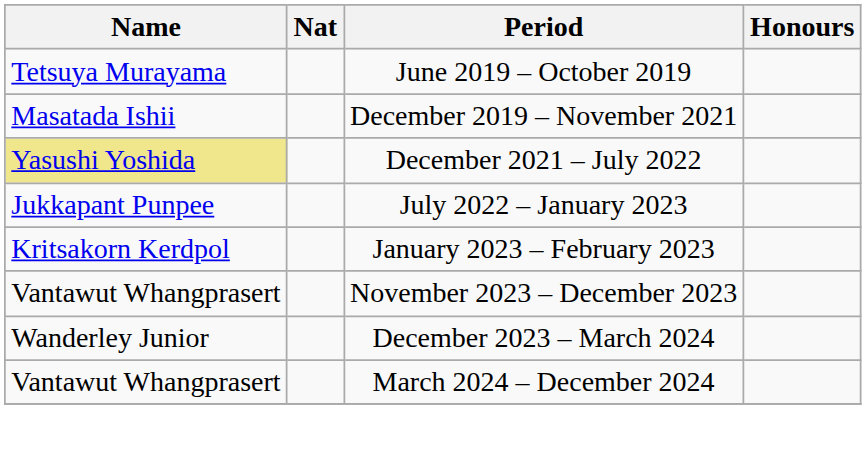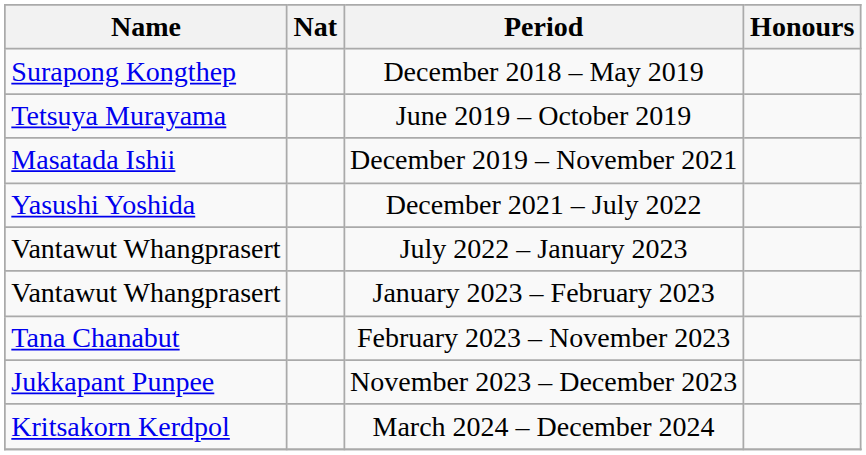+ row: Surapong Kongthep | December 2018 – May 2019
December 2021 – July 2022 | Name: khaki background -> no background
July 2022 – January 2023 | Name: Jukkapant Punpee -> Vantawut Whangprasert
January 2023 – February 2023 | Name: Kritsakorn Kerdpol -> Vantawut Whangprasert
+ row: Tana Chanabut | February 2023 – November 2023
November 2023 – December 2023 | Name: Vantawut Whangprasert -> Jukkapant Punpee
- row: Wanderley Junior | December 2023 – March 2024
March 2024 – December 2024 | Name: Vantawut Whangprasert -> Kritsakorn Kerdpol
